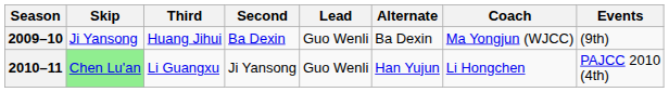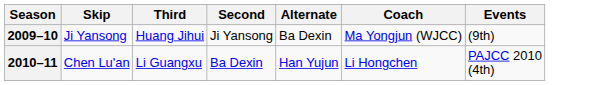- column: Lead | Guo Wenli | Guo Wenli
2009–10 | Second: Ba Dexin -> Ji Yansong
2010–11 | Skip: lightgreen background -> no background
2010–11 | Second: Ji Yansong -> Ba Dexin
